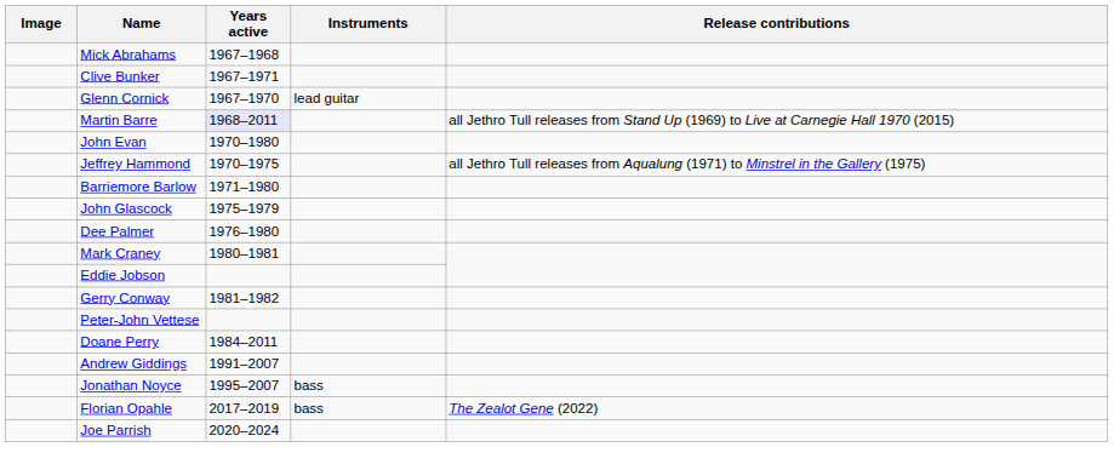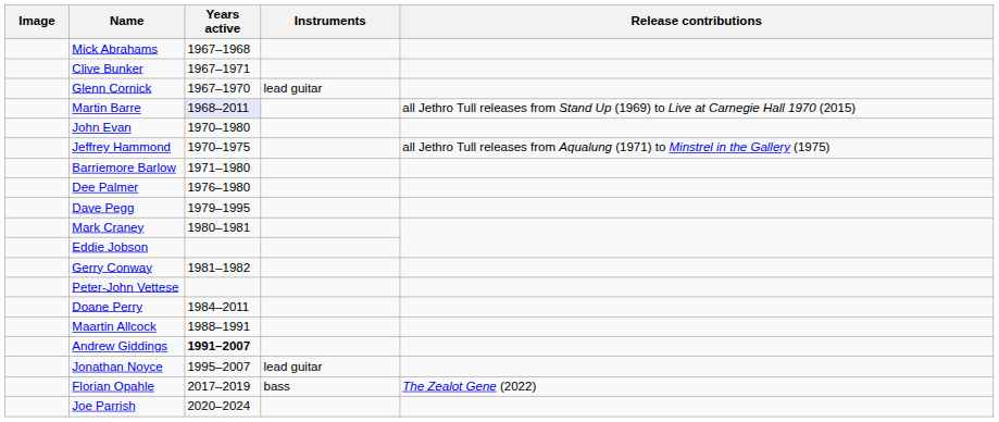- row: John Glascock | 1975–1979
+ row: Dave Pegg | 1979–1995
+ row: Maartin Allcock | 1988–1991
Andrew Giddings | Years active: normal -> bold
Jonathan Noyce | Instruments: bass -> lead guitar
